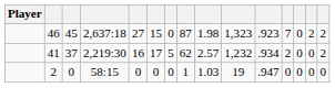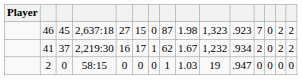41 | column 7: 5 -> 1
41 | column 9: 2.57 -> 1.67
41 | column 14: 0 -> 2
